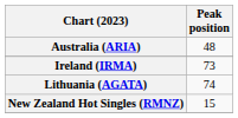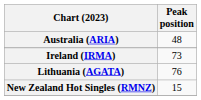Lithuania (AGATA) | Peak position: 74 -> 76
